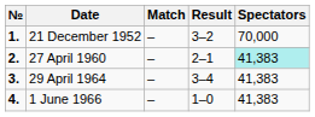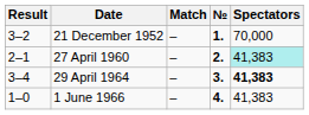columns swapped: № <-> Result
29 April 1964 | Spectators: normal -> bold
